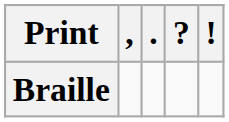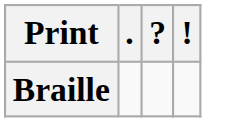- column: ,
